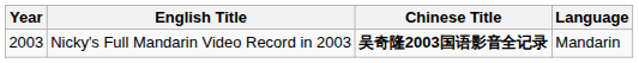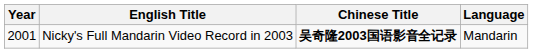Nicky's Full Mandarin Video Record in 2003 | Year: 2003 -> 2001
